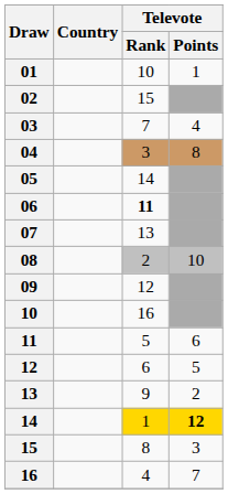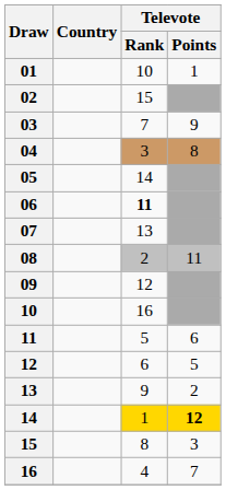03 | Televote / Points: 4 -> 9
08 | Televote / Points: 10 -> 11
